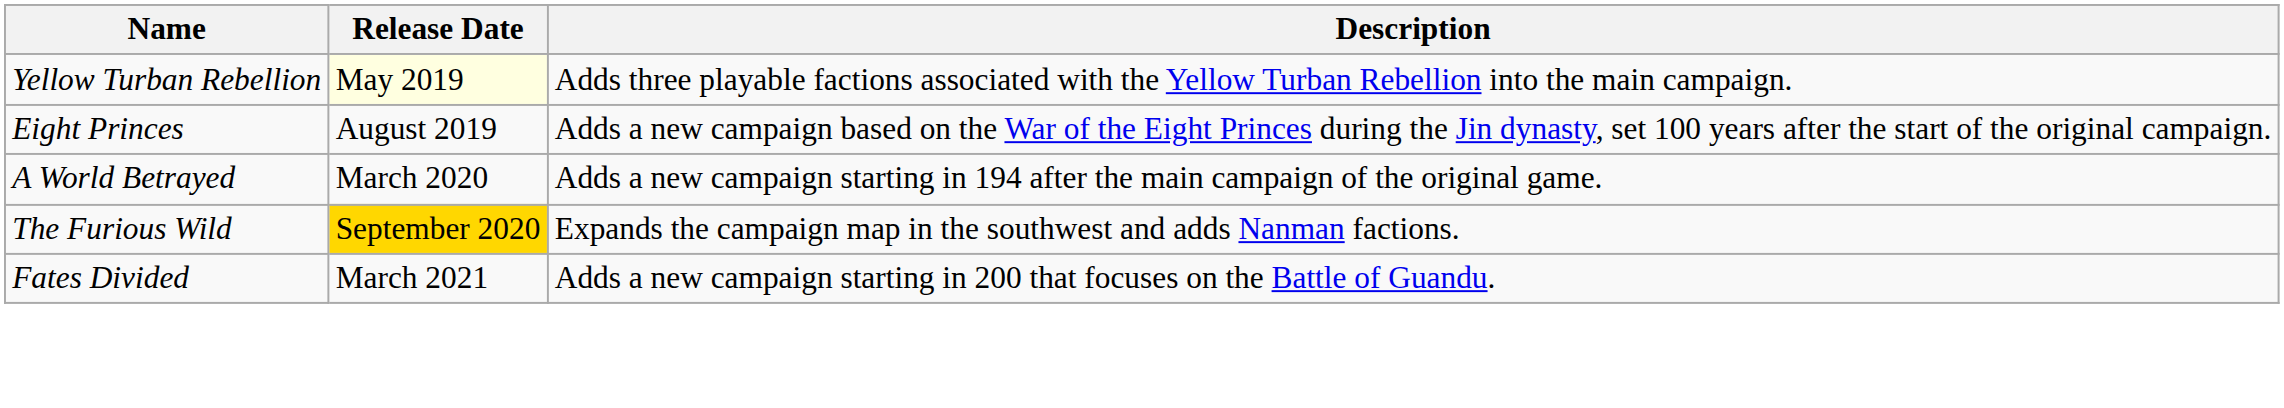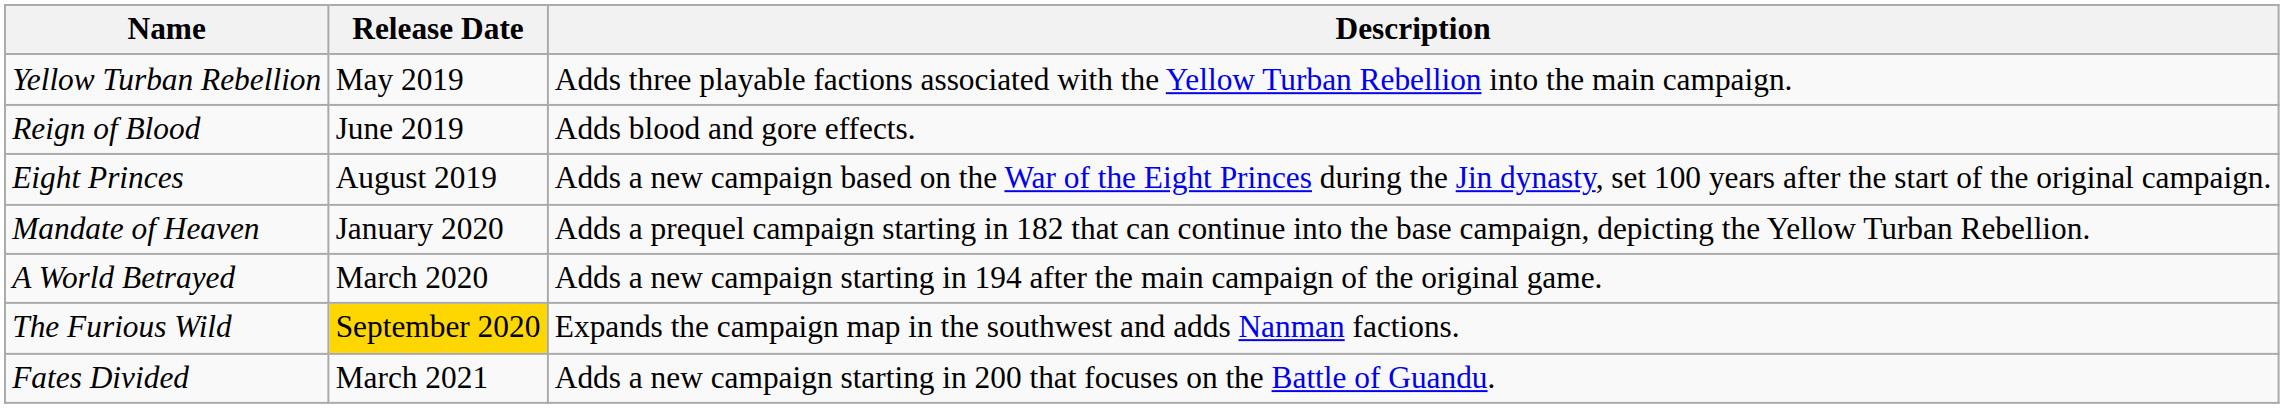Yellow Turban Rebellion | Release Date: lightyellow background -> no background
+ row: Reign of Blood | June 2019 | Adds blood and gore effects.
+ row: Mandate of Heaven | January 2020 | Adds a prequel campaign starting in 182 that can continue into the base campaign, depicting the Yellow Turban Rebellion.
